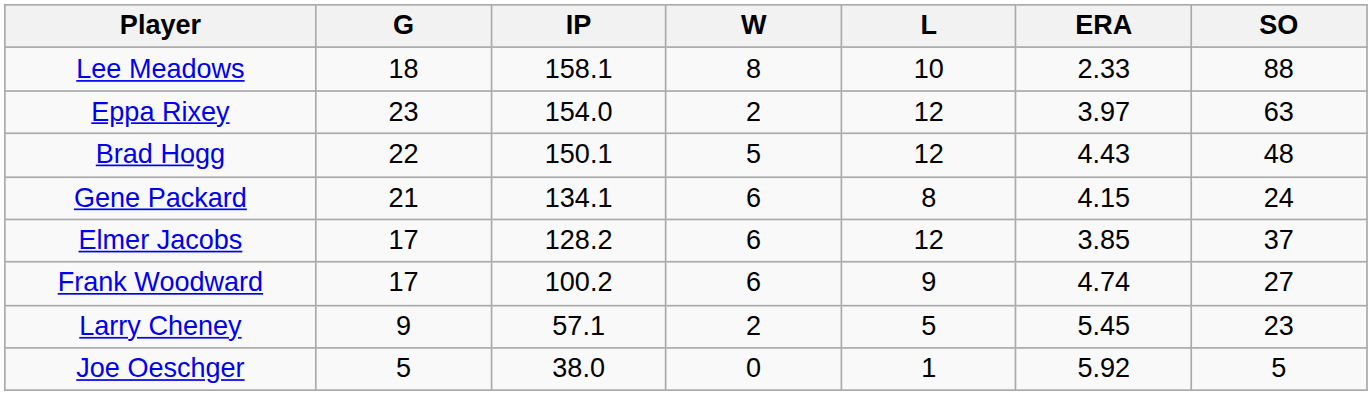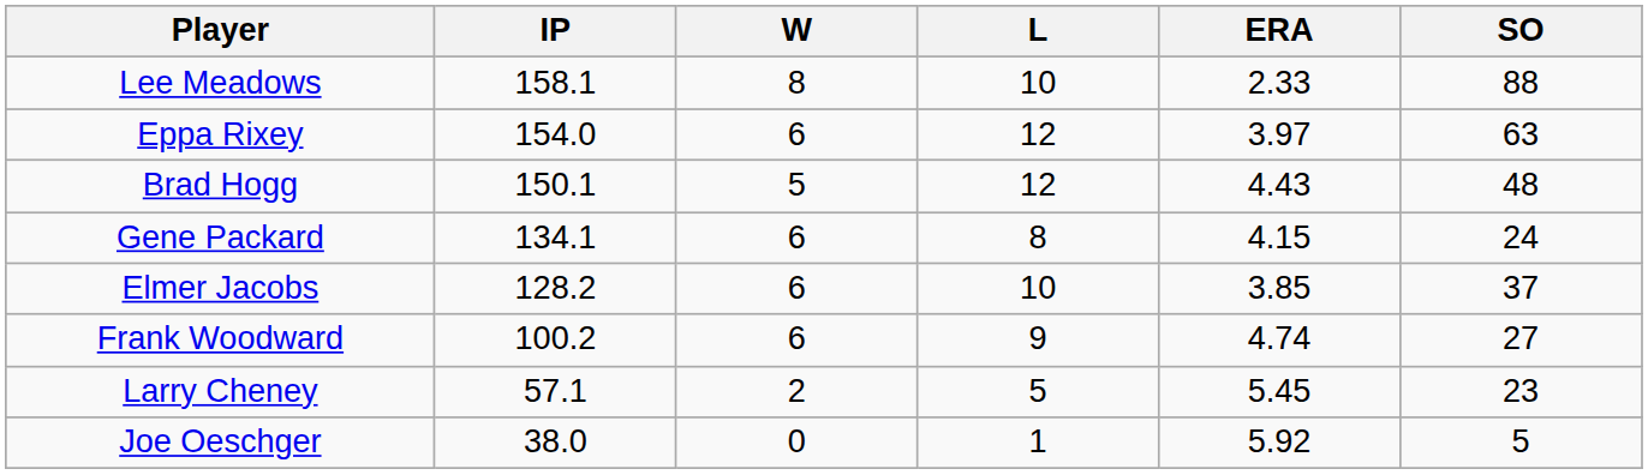- column: G | 18 | 23 | 22 | 21 | 17 | 17 | 9 | 5
Eppa Rixey | W: 2 -> 6
Elmer Jacobs | L: 12 -> 10
